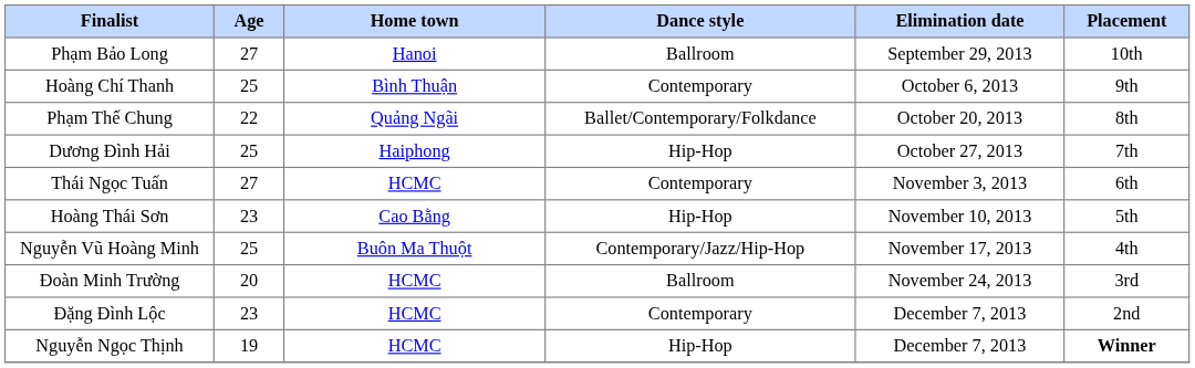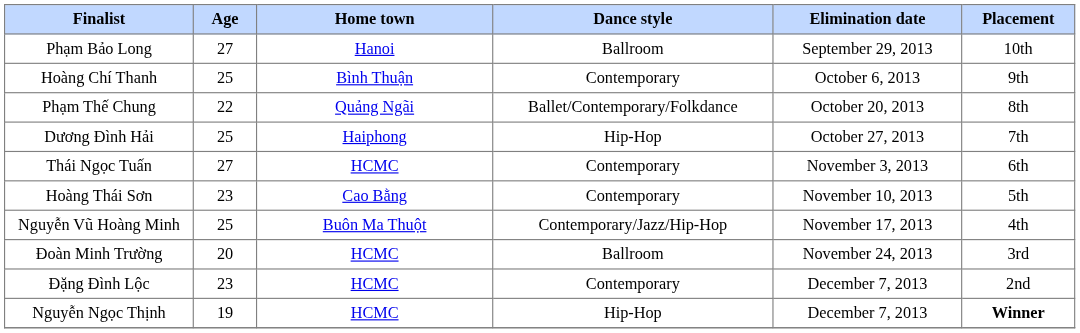Hoàng Thái Sơn | Dance style: Hip-Hop -> Contemporary
